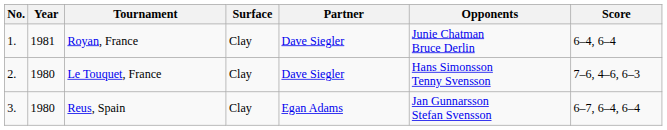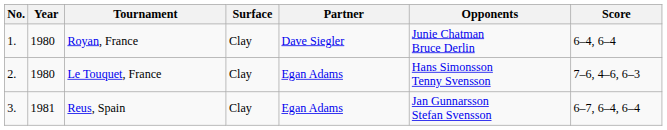Royan, France | Year: 1981 -> 1980
Le Touquet, France | Partner: Dave Siegler -> Egan Adams
Reus, Spain | Year: 1980 -> 1981
